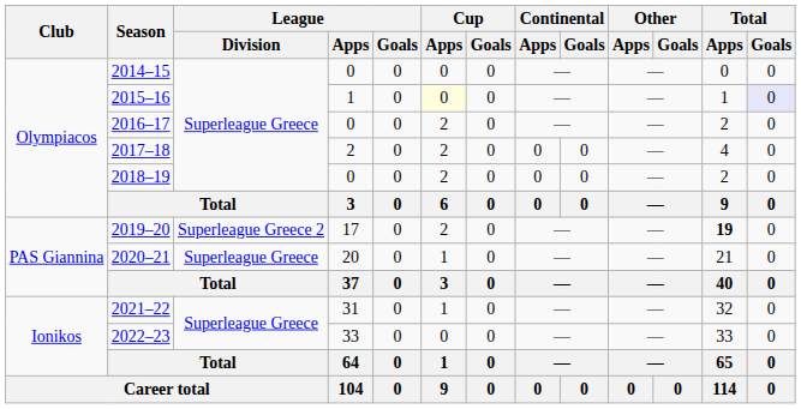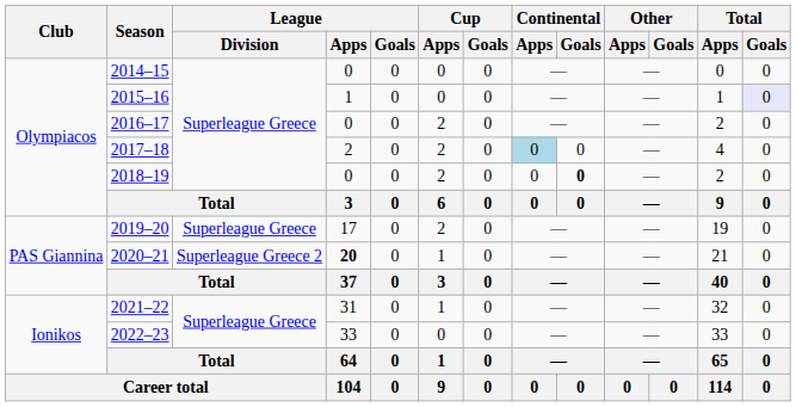2015–16 | Cup / Apps: lightyellow background -> no background
2017–18 | Continental / Apps: no background -> lightblue background
2018–19 | Continental / Goals: normal -> bold
2019–20 | League / Division: Superleague Greece 2 -> Superleague Greece
2019–20 | Total / Apps: bold -> normal
2020–21 | League / Division: Superleague Greece -> Superleague Greece 2
2020–21 | League / Apps: normal -> bold
